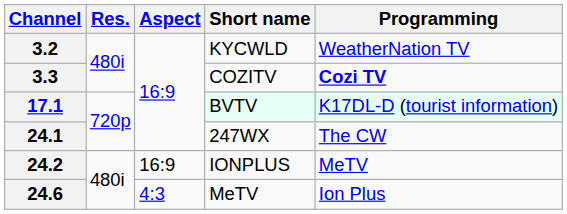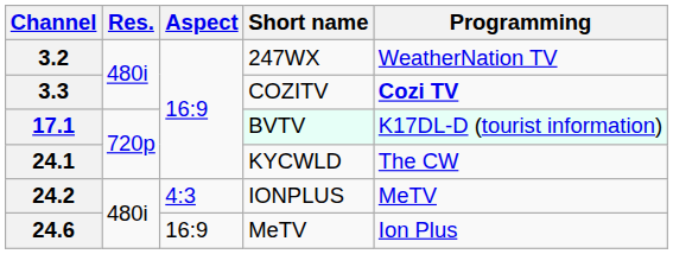3.2 | Short name: KYCWLD -> 247WX
24.1 | Short name: 247WX -> KYCWLD
24.2 | Aspect: 16:9 -> 4:3
24.6 | Aspect: 4:3 -> 16:9
